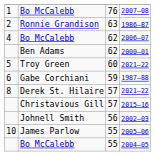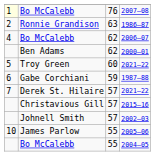2007–08 | column 1: no background -> lightyellow background
Derek St. Hilaire / 2021–22 | column 1: 8 -> 7
2002–03 | column 3: 56 -> 57
